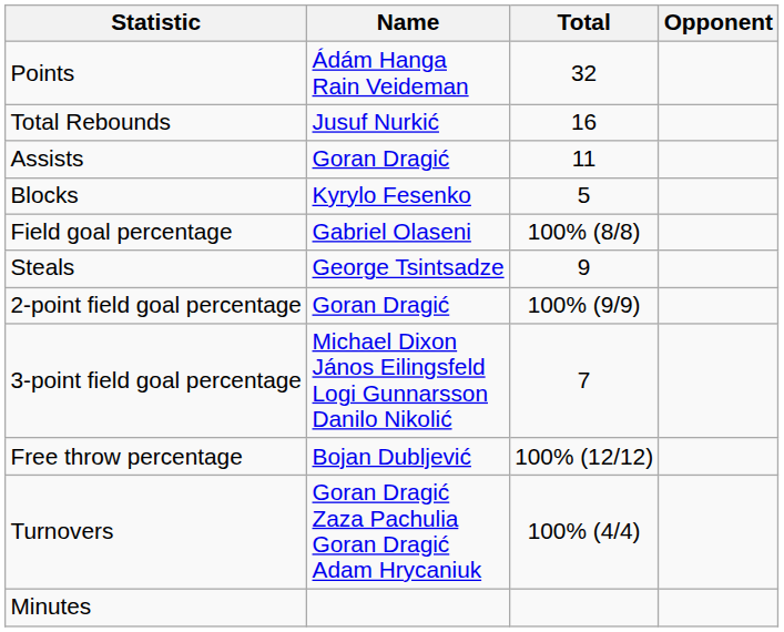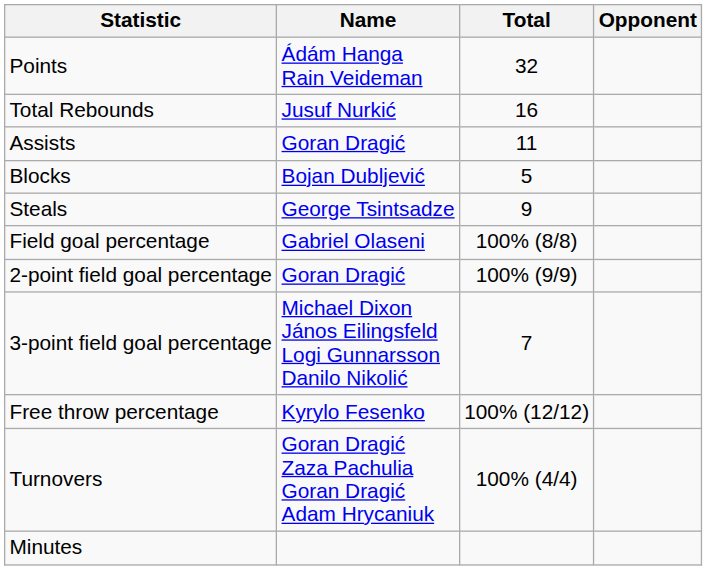Blocks | Name: Kyrylo Fesenko -> Bojan Dubljević
rows swapped: Steals <-> Field goal percentage
Free throw percentage | Name: Bojan Dubljević -> Kyrylo Fesenko
